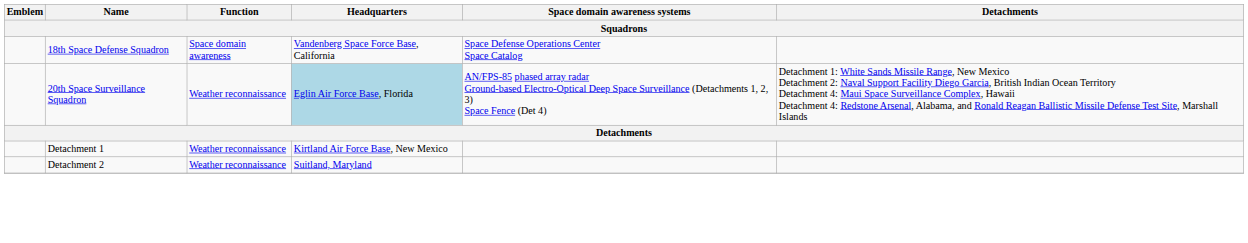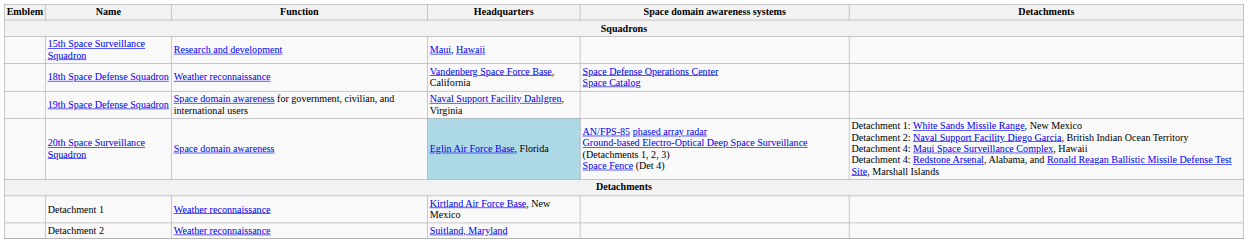+ row: 15th Space Surveillance Squadron | Research and development | Maui, Hawaii
18th Space Defense Squadron | Function: Space domain awareness -> Weather reconnaissance
+ row: 19th Space Defense Squadron | Space domain awareness for government, civilian, and international users | Naval Support Facility Dahlgren, Virginia
20th Space Surveillance Squadron | Function: Weather reconnaissance -> Space domain awareness
